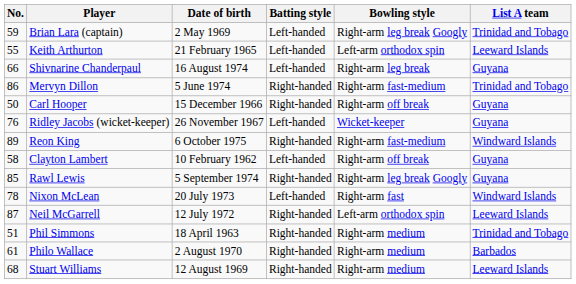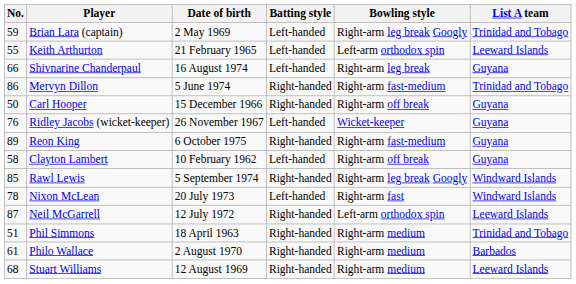Reon King | List A team: Windward Islands -> Guyana
Rawl Lewis | List A team: Guyana -> Windward Islands
